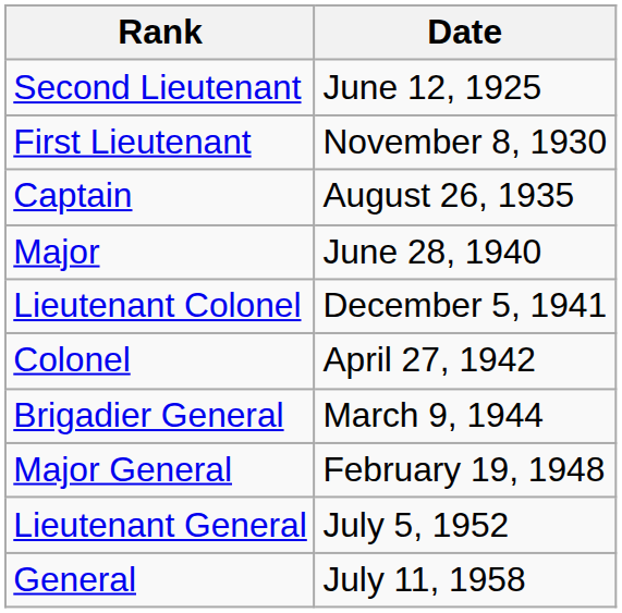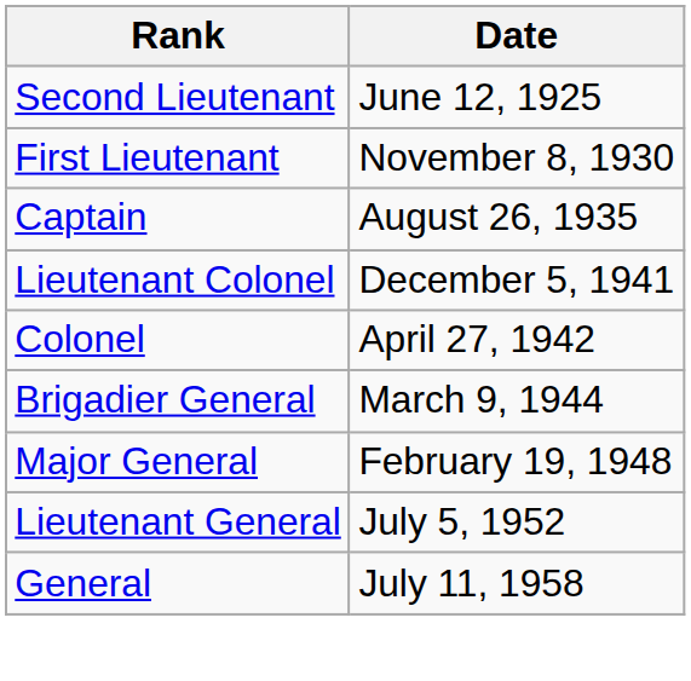- row: Major | June 28, 1940
